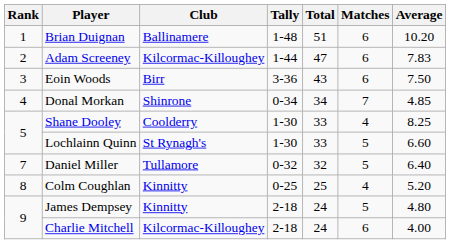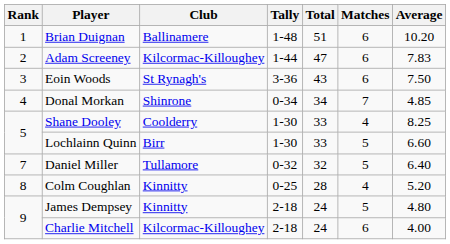Eoin Woods | Club: Birr -> St Rynagh's
Lochlainn Quinn | Club: St Rynagh's -> Birr
Colm Coughlan | Total: 25 -> 28
